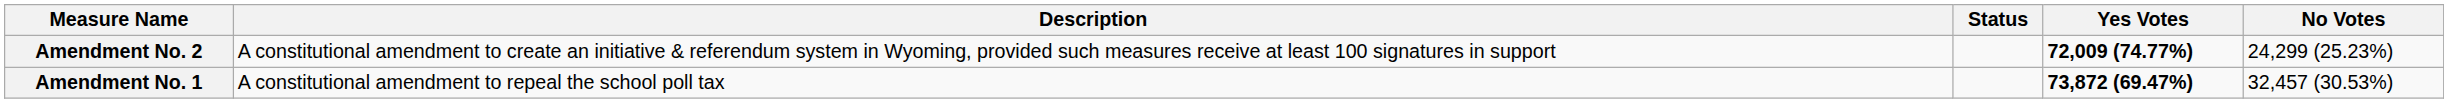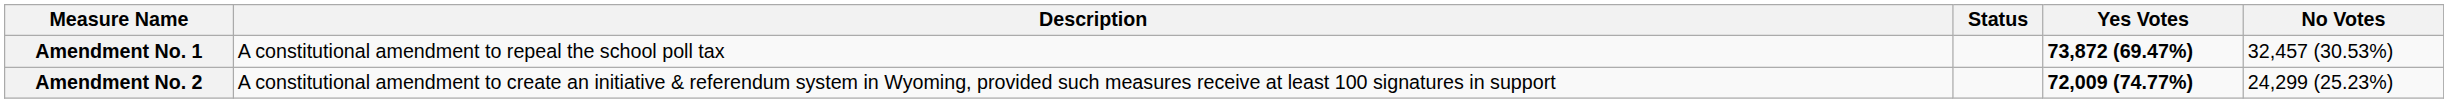rows swapped: Amendment No. 1 <-> Amendment No. 2
